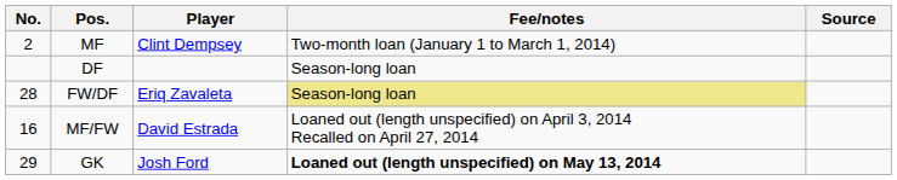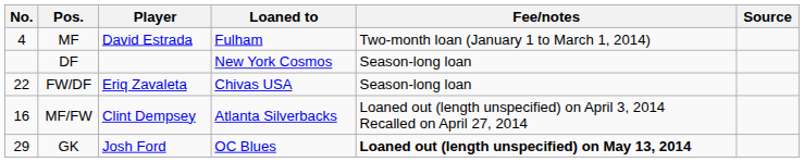+ column: Loaned to | Fulham | New York Cosmos | Chivas USA | Atlanta Silverbacks | OC Blues
MF | No.: 2 -> 4
MF | Player: Clint Dempsey -> David Estrada
FW/DF | No.: 28 -> 22
FW/DF | Fee/notes: khaki background -> no background
MF/FW | Player: David Estrada -> Clint Dempsey
